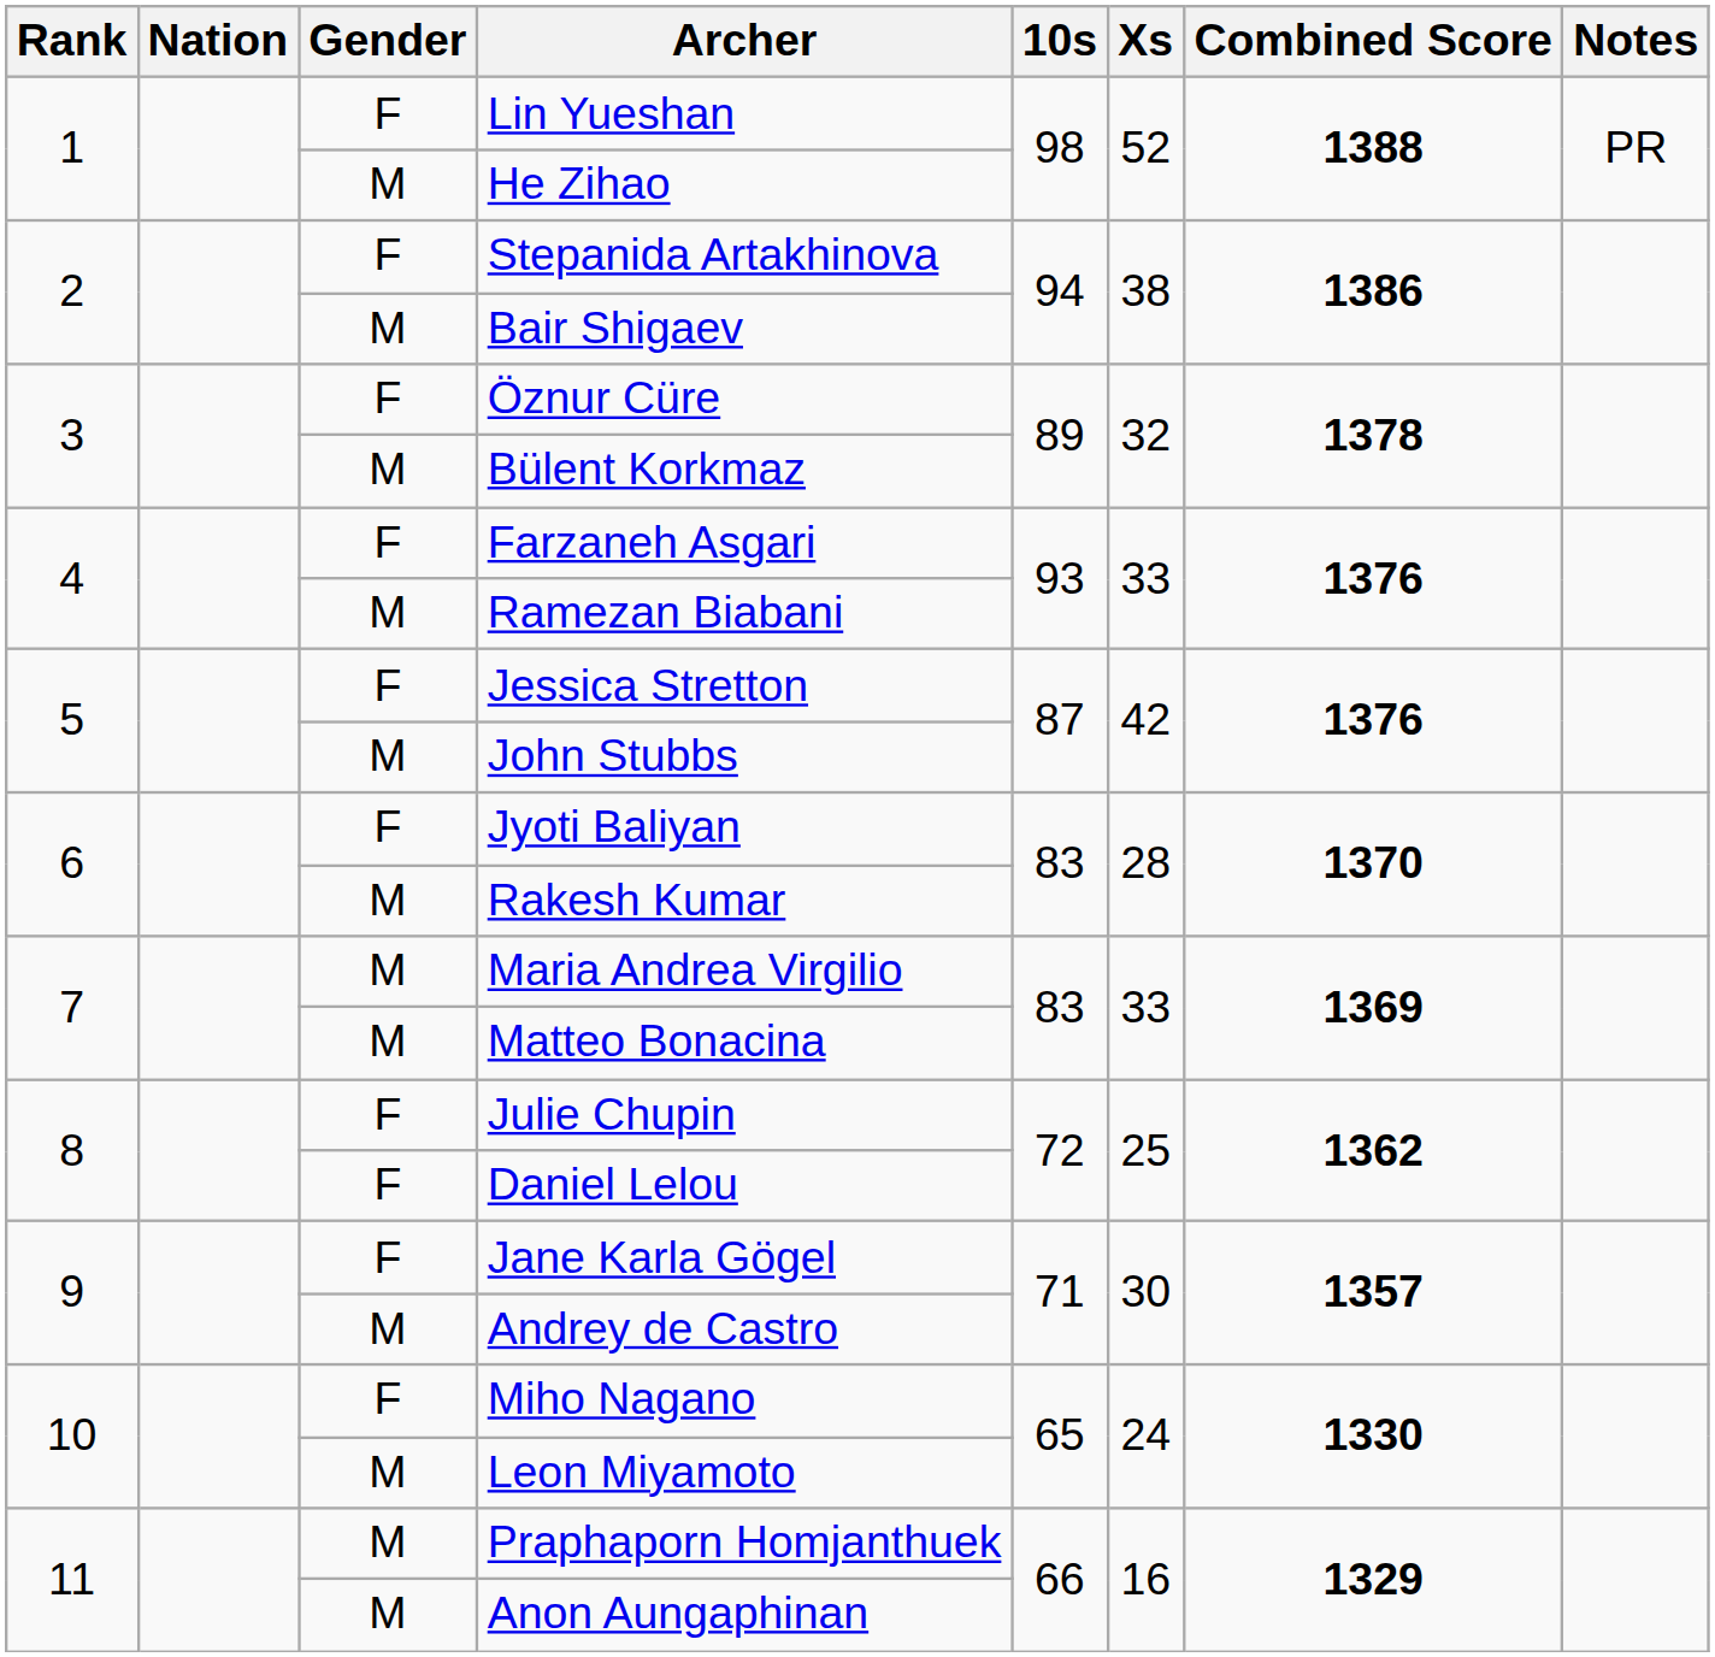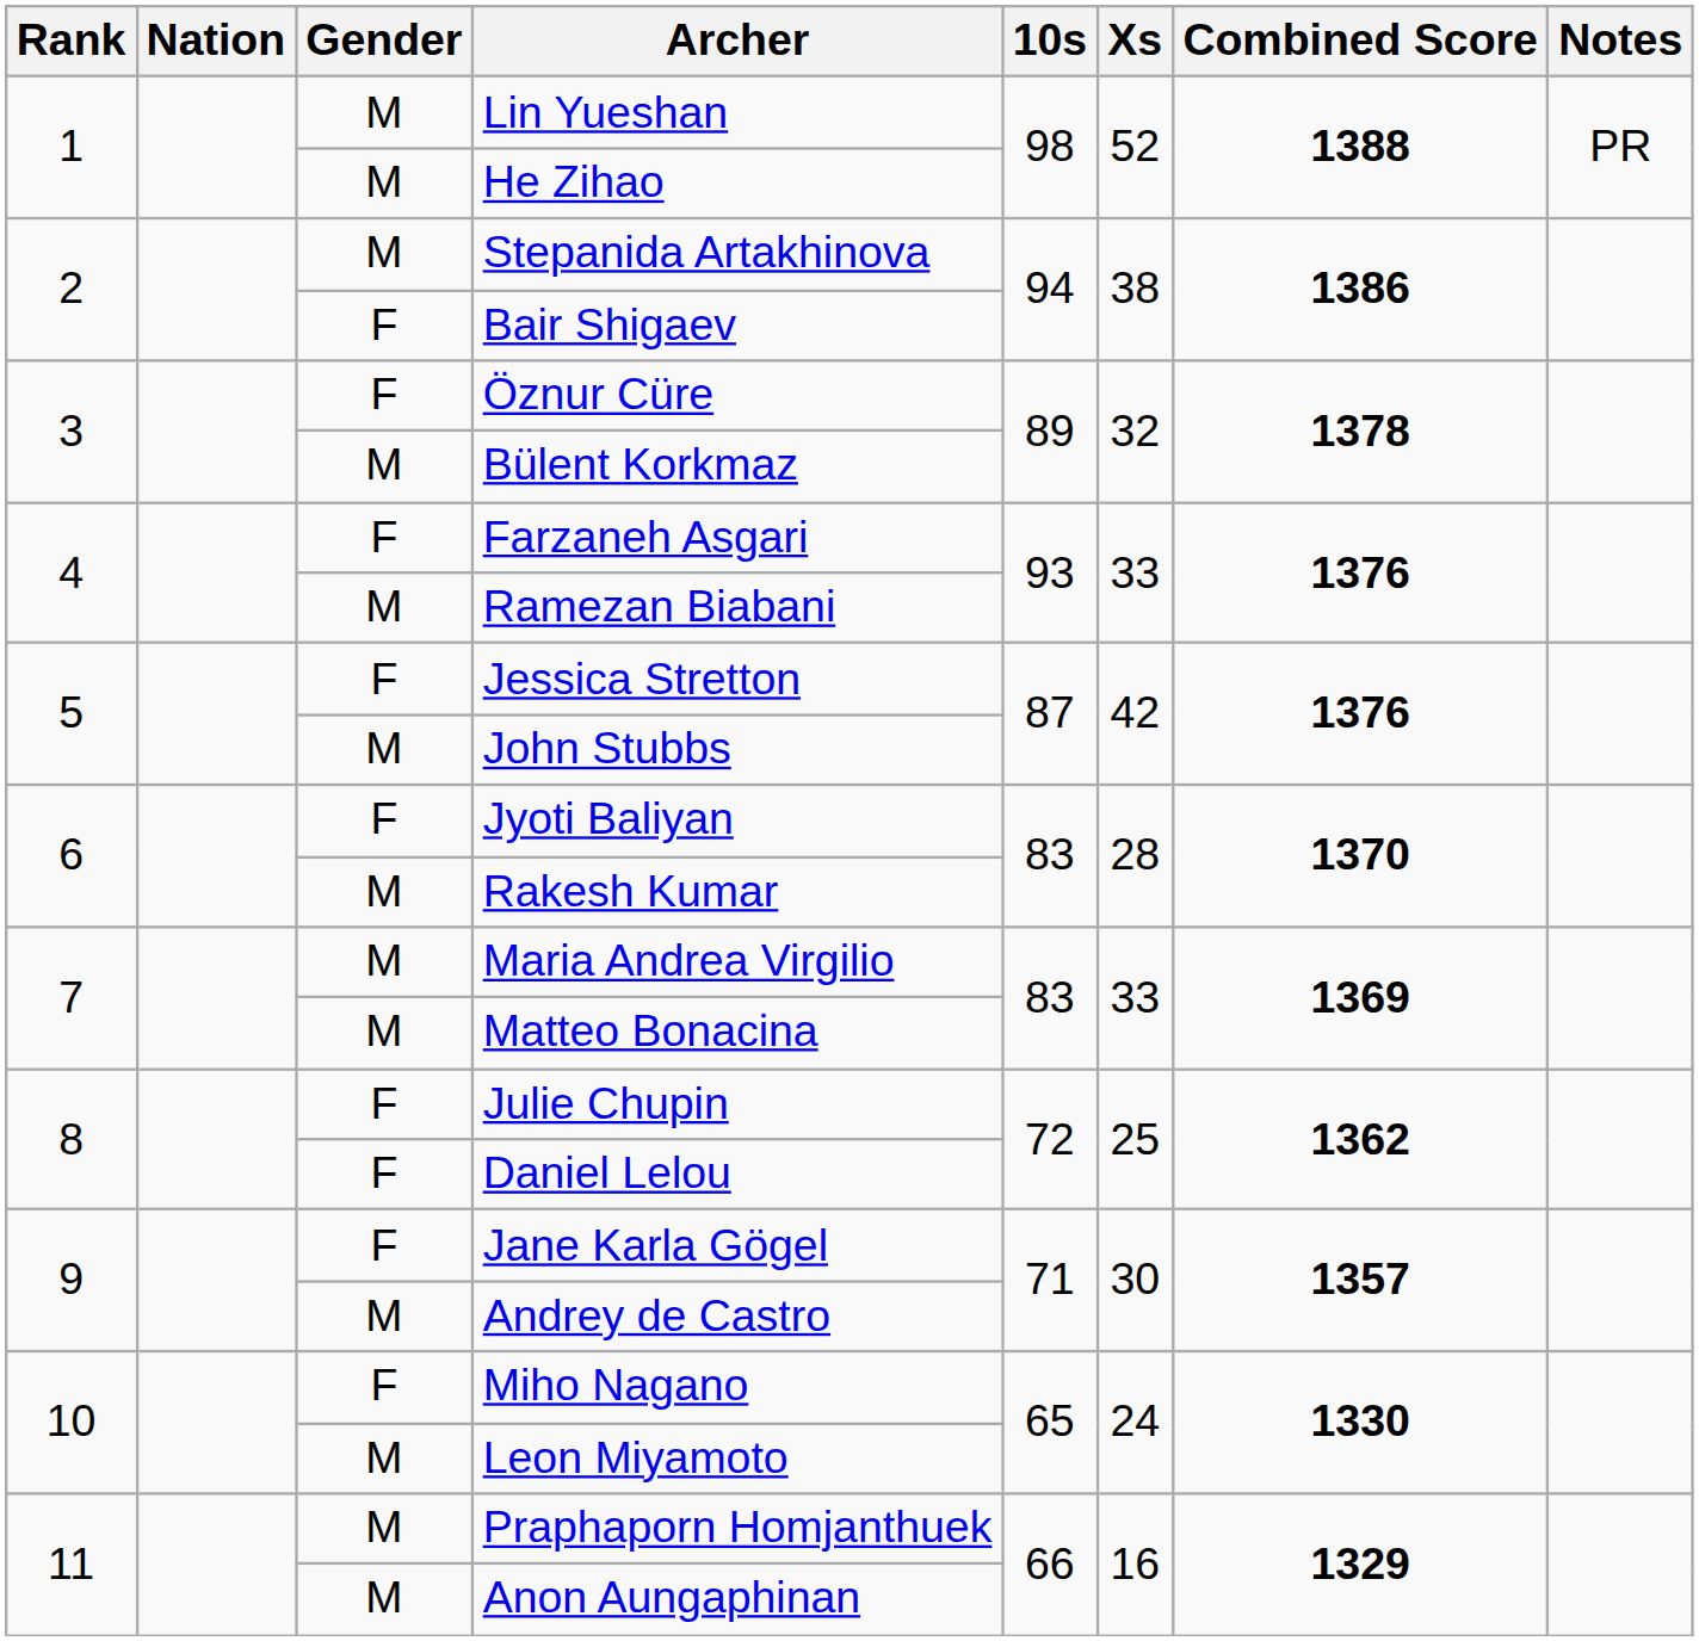Lin Yueshan | Gender: F -> M
Stepanida Artakhinova | Gender: F -> M
Bair Shigaev | Gender: M -> F
